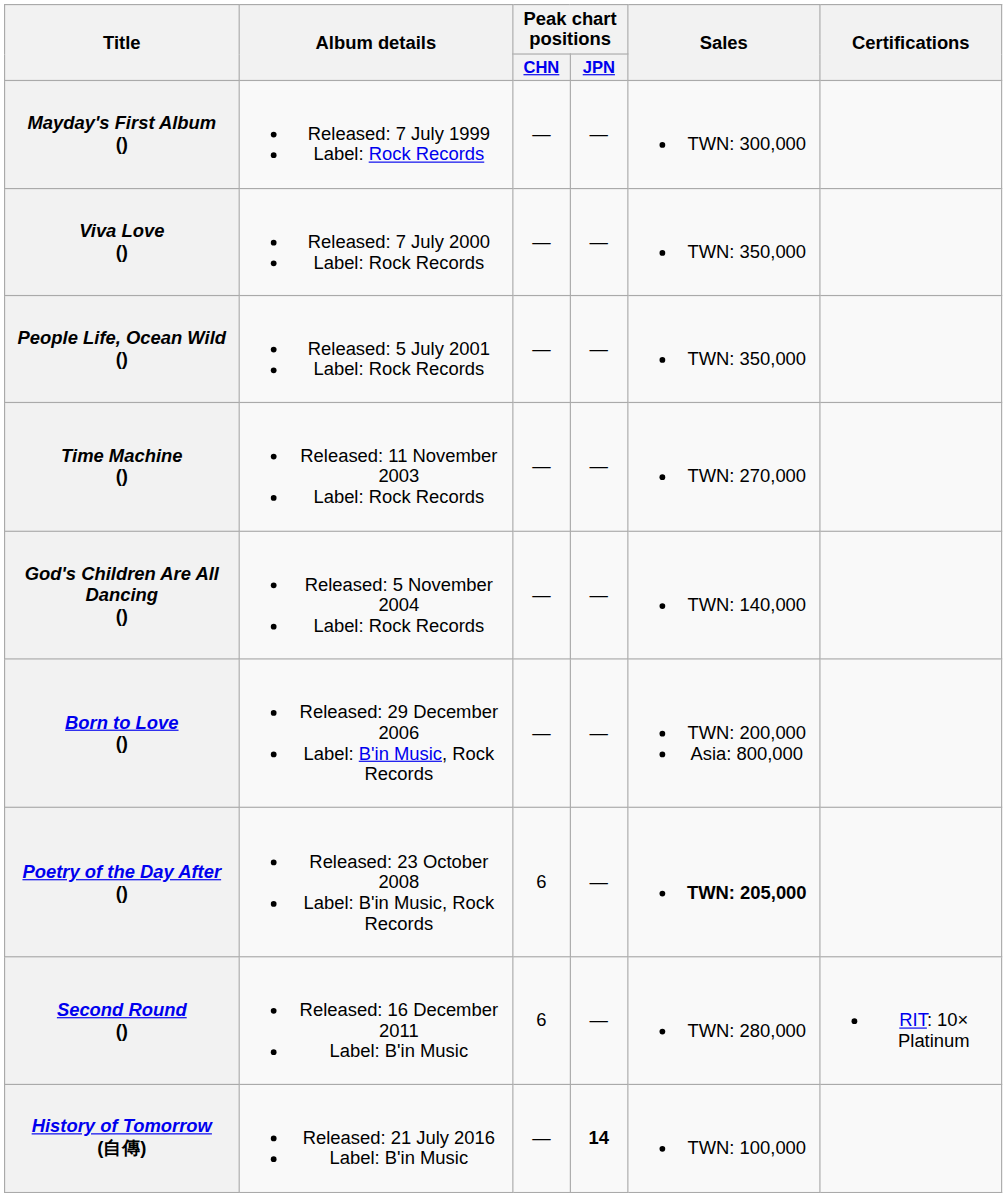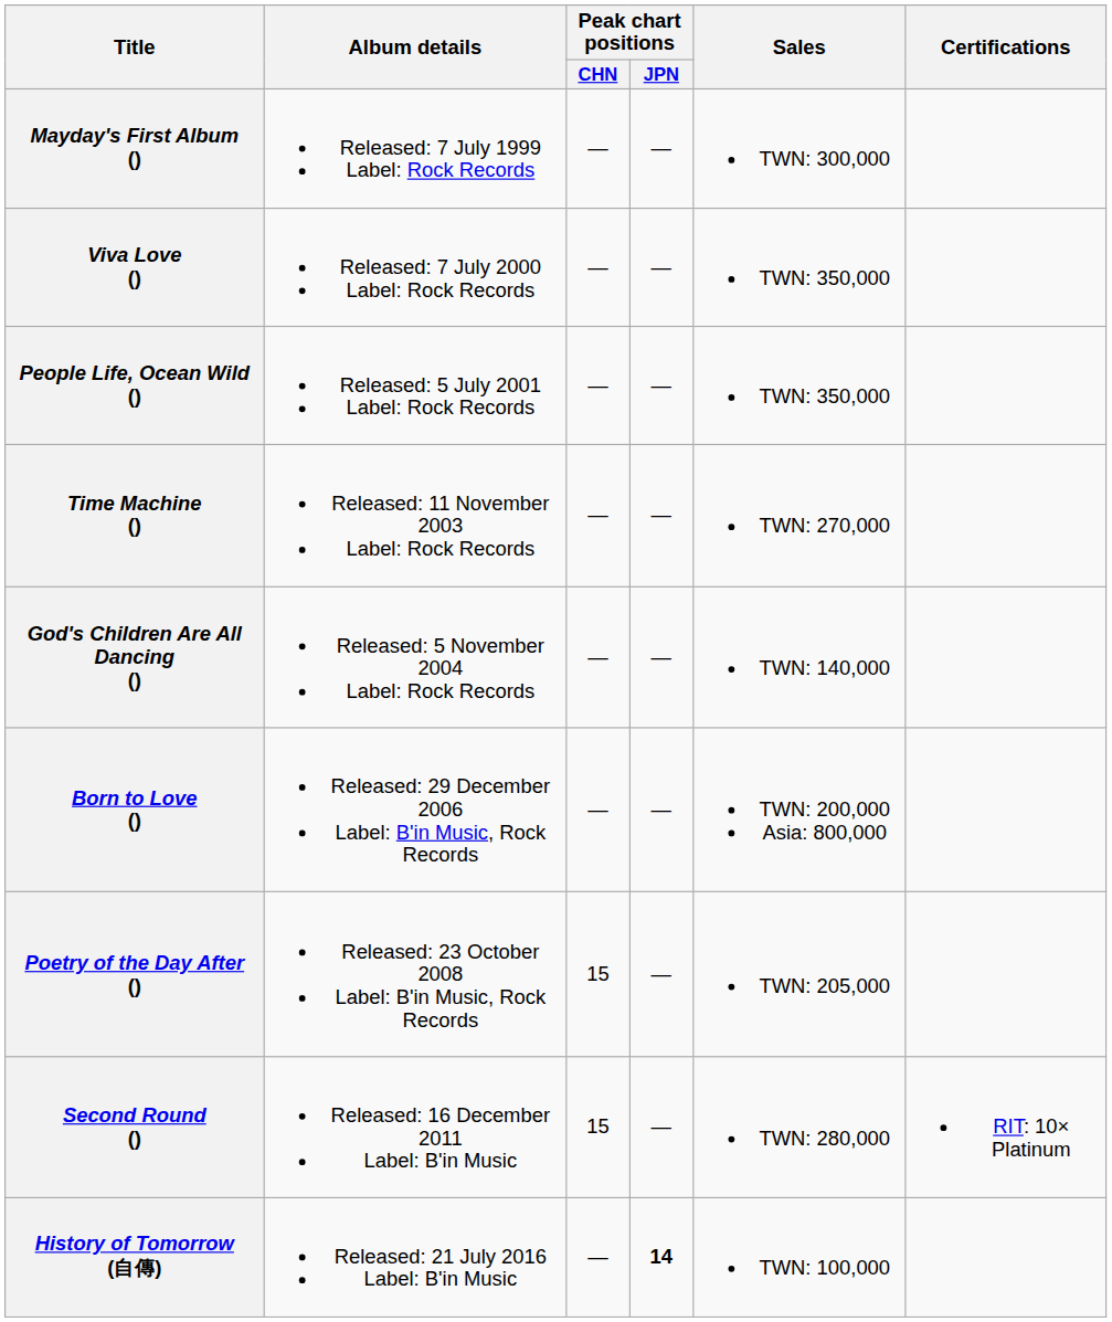Poetry of the Day After () | Peak chart positions / CHN: 6 -> 15
Poetry of the Day After () | Sales: bold -> normal
Second Round () | Peak chart positions / CHN: 6 -> 15
